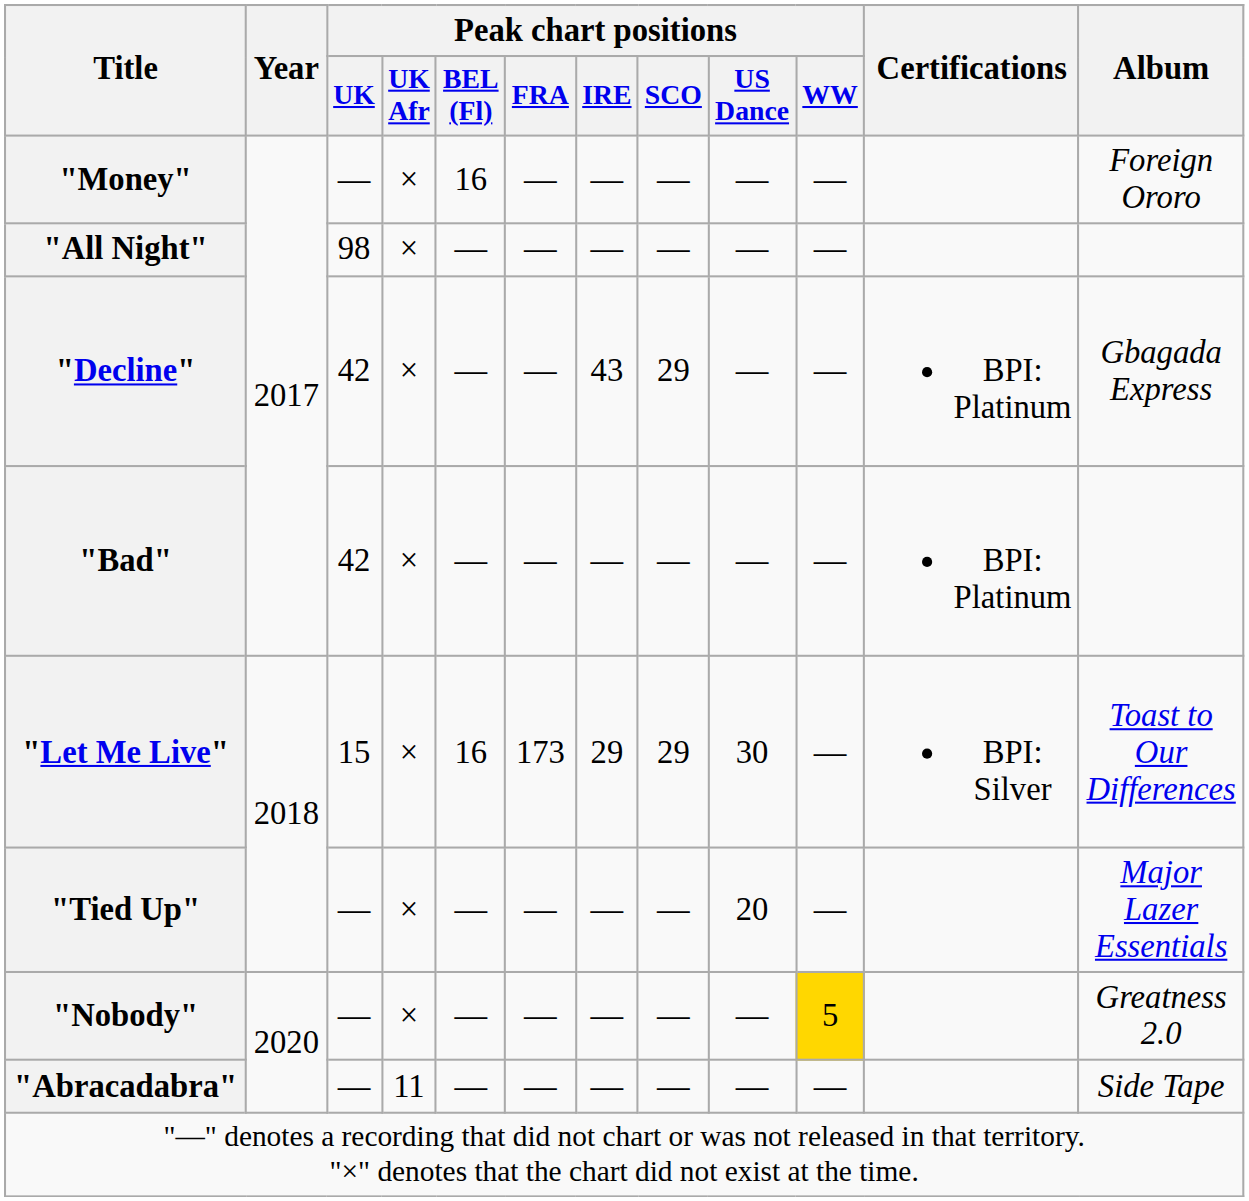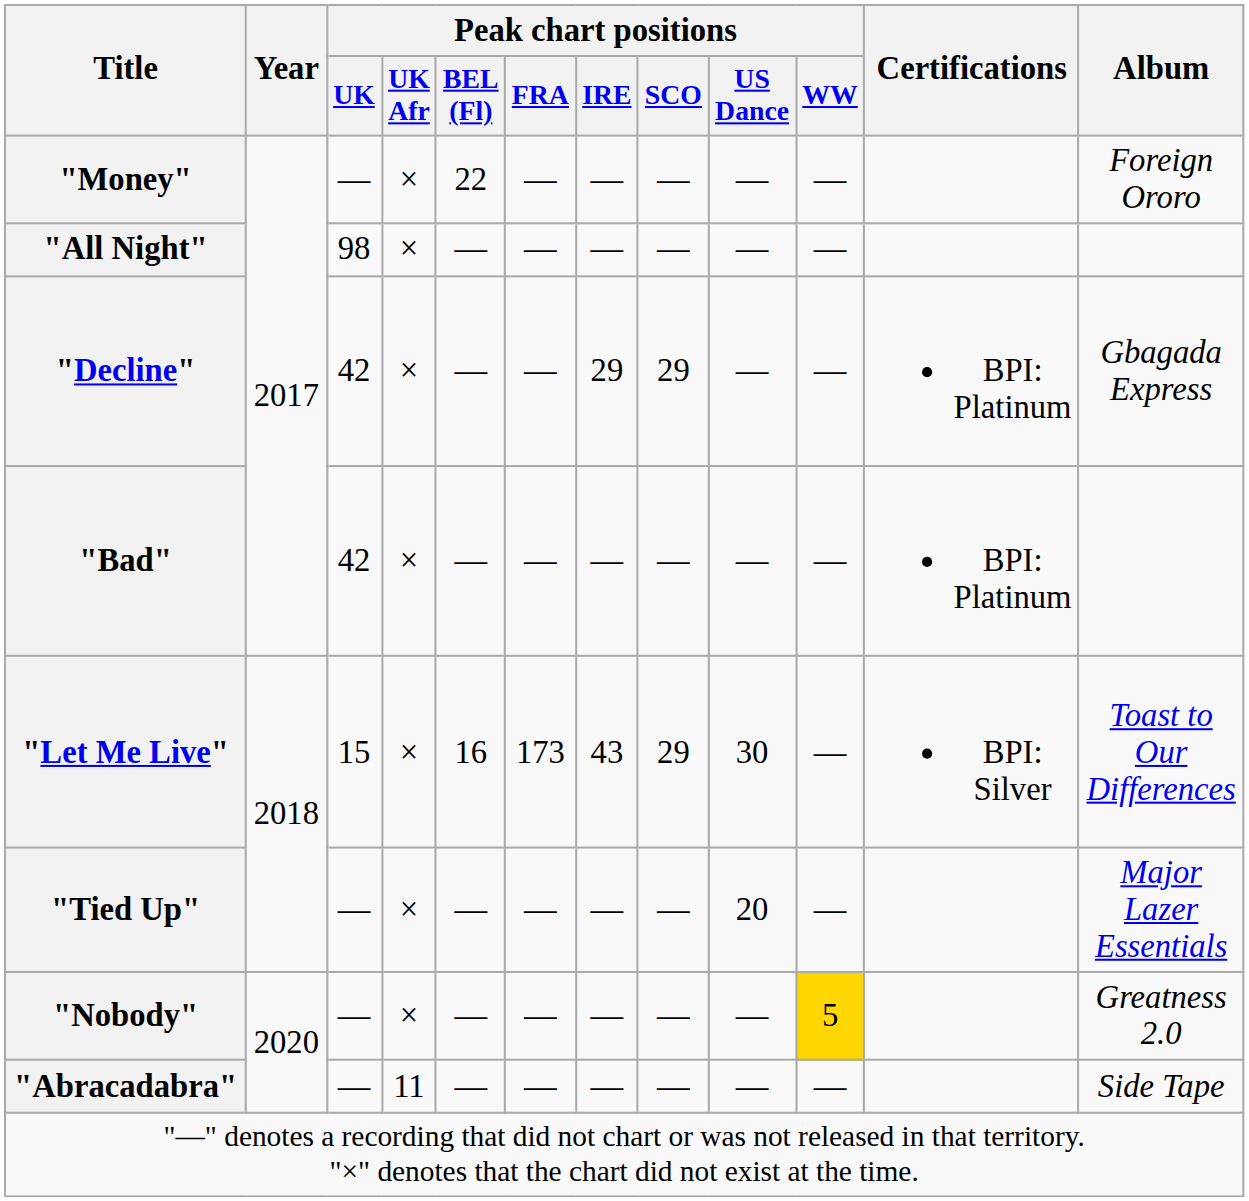"Money" | Peak chart positions / BEL (Fl): 16 -> 22
"Decline" | Peak chart positions / IRE: 43 -> 29
"Let Me Live" | Peak chart positions / IRE: 29 -> 43
